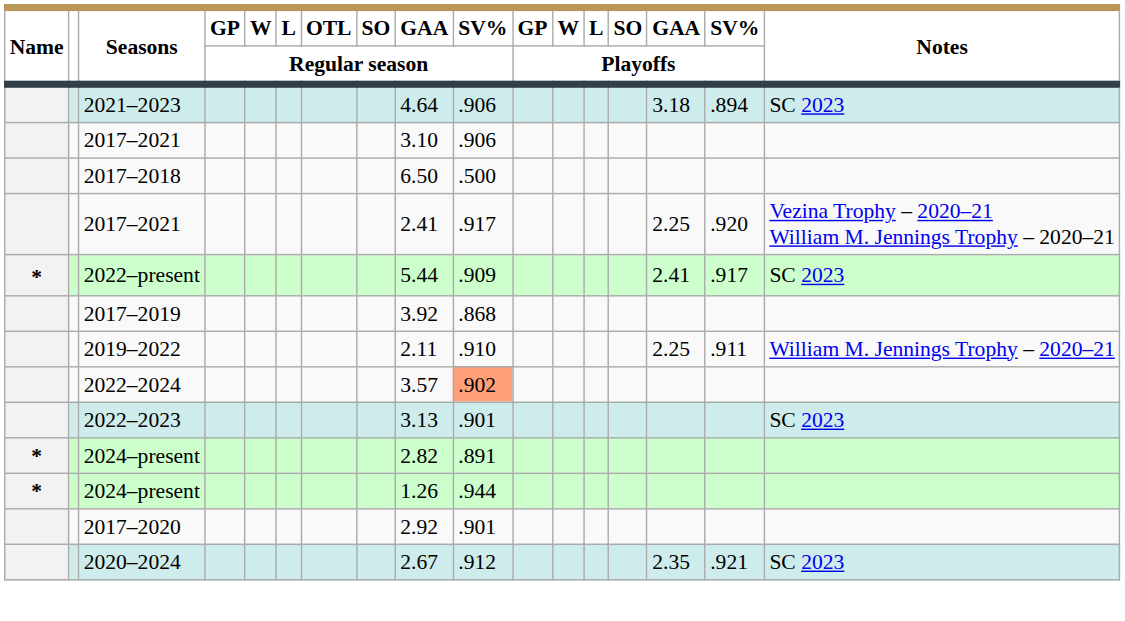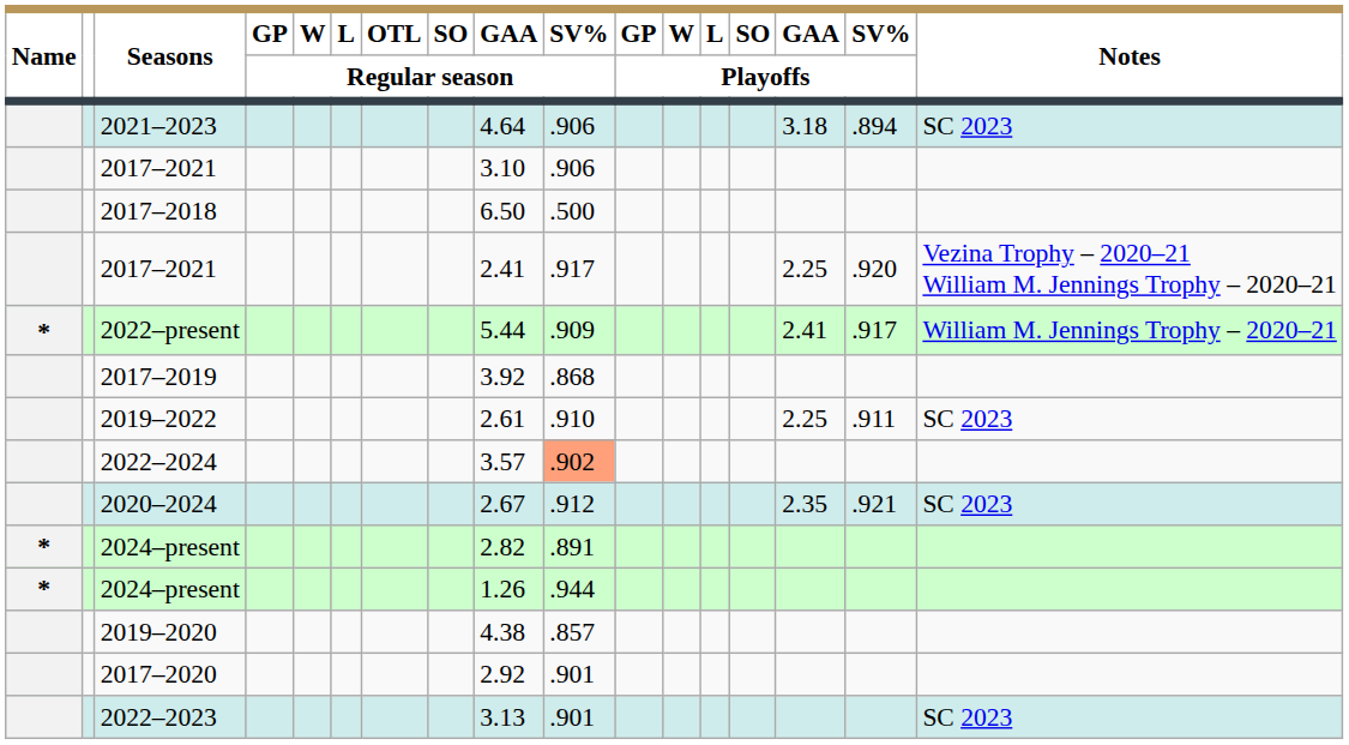2022–present | Notes: SC 2023 -> William M. Jennings Trophy – 2020–21
2019–2022 | GAA / Regular season: 2.11 -> 2.61
2019–2022 | Notes: William M. Jennings Trophy – 2020–21 -> SC 2023
rows swapped: 2022–2023 <-> 2020–2024
+ row: 2019–2020 | 4.38 | .857
